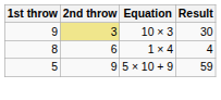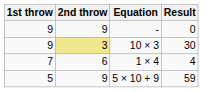+ row: 9 | 9 | - | 0
1 × 4 | 1st throw: 8 -> 7
